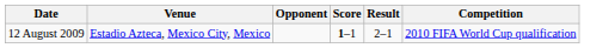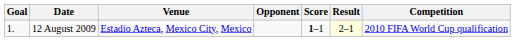+ column: Goal | 1.
12 August 2009 | Result: no background -> lightyellow background
